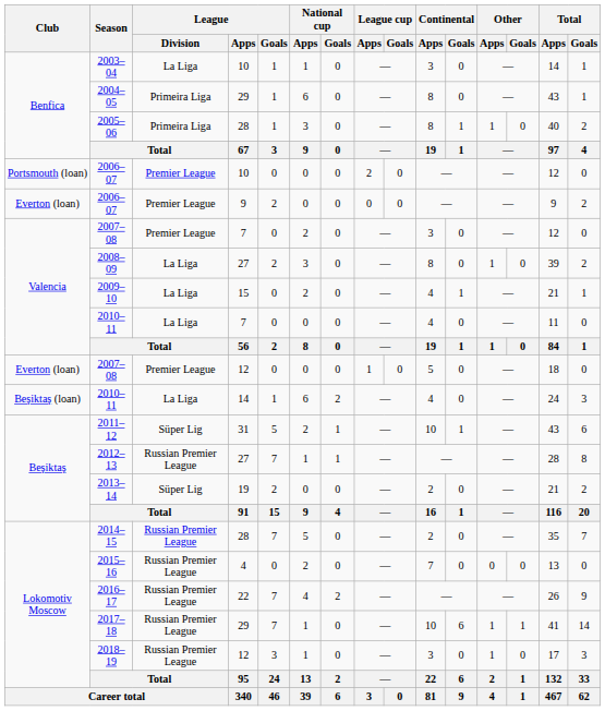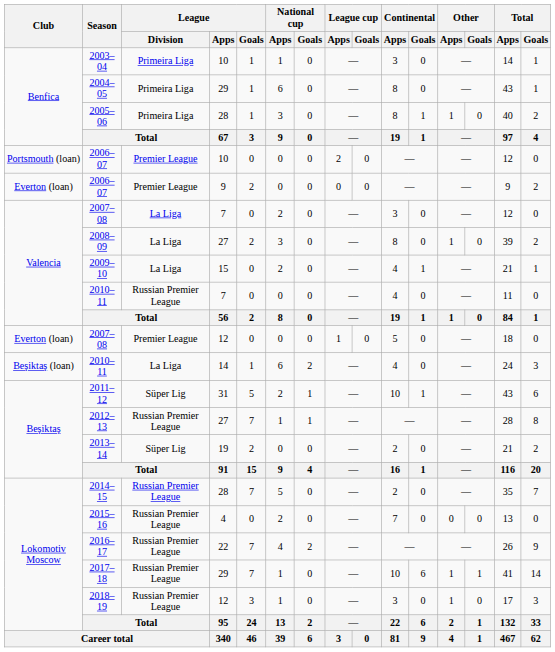2003–04 | League / Division: La Liga -> Primeira Liga
2007–08 / 7 | League / Division: Premier League -> La Liga
2010–11 / 7 | League / Division: La Liga -> Russian Premier League
